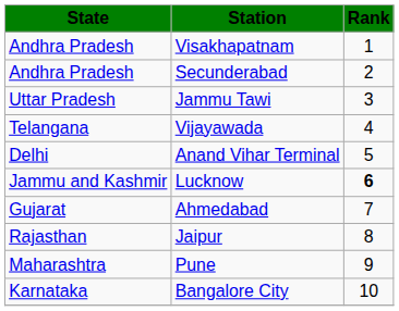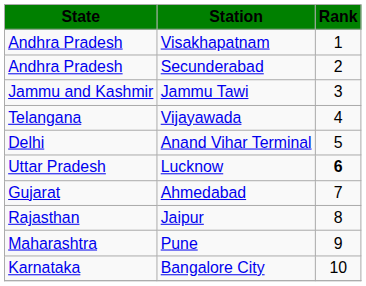Jammu Tawi | State: Uttar Pradesh -> Jammu and Kashmir
Lucknow | State: Jammu and Kashmir -> Uttar Pradesh
